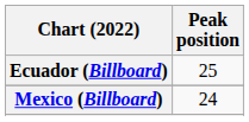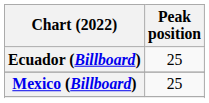Mexico (Billboard) | Peak position: 24 -> 25
